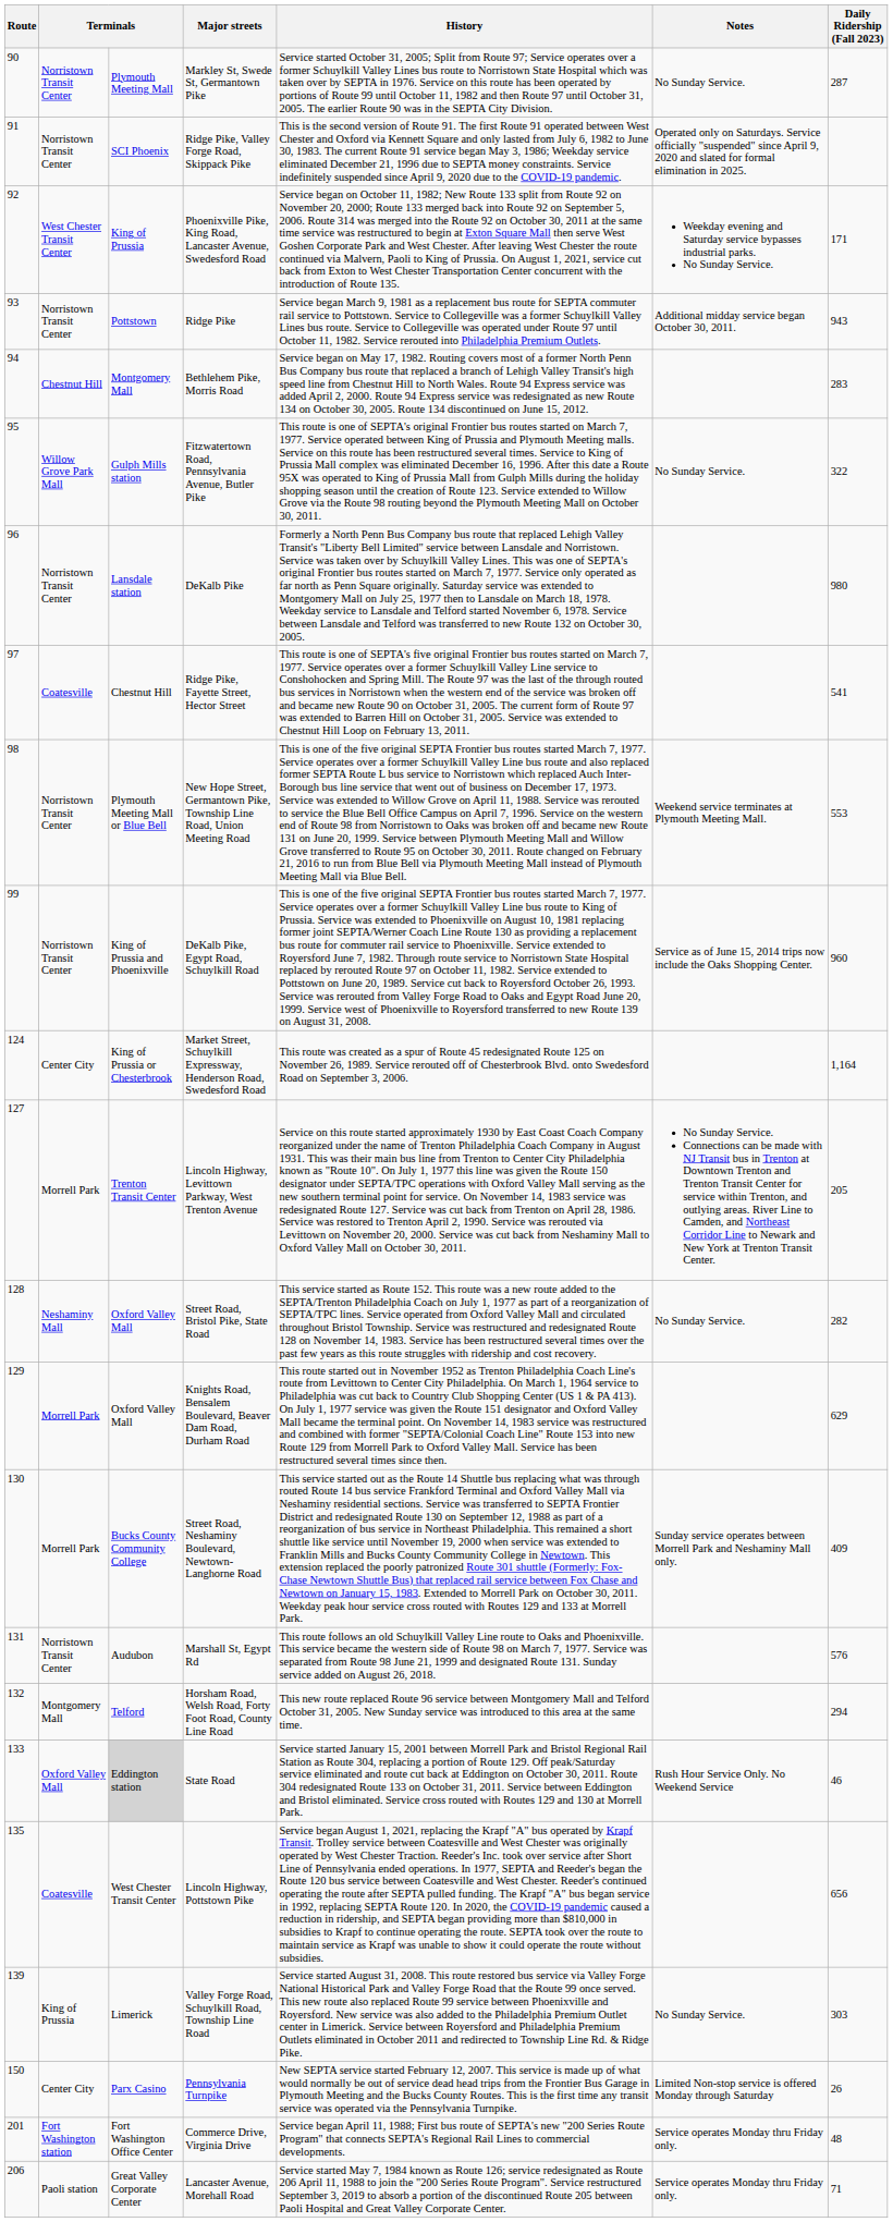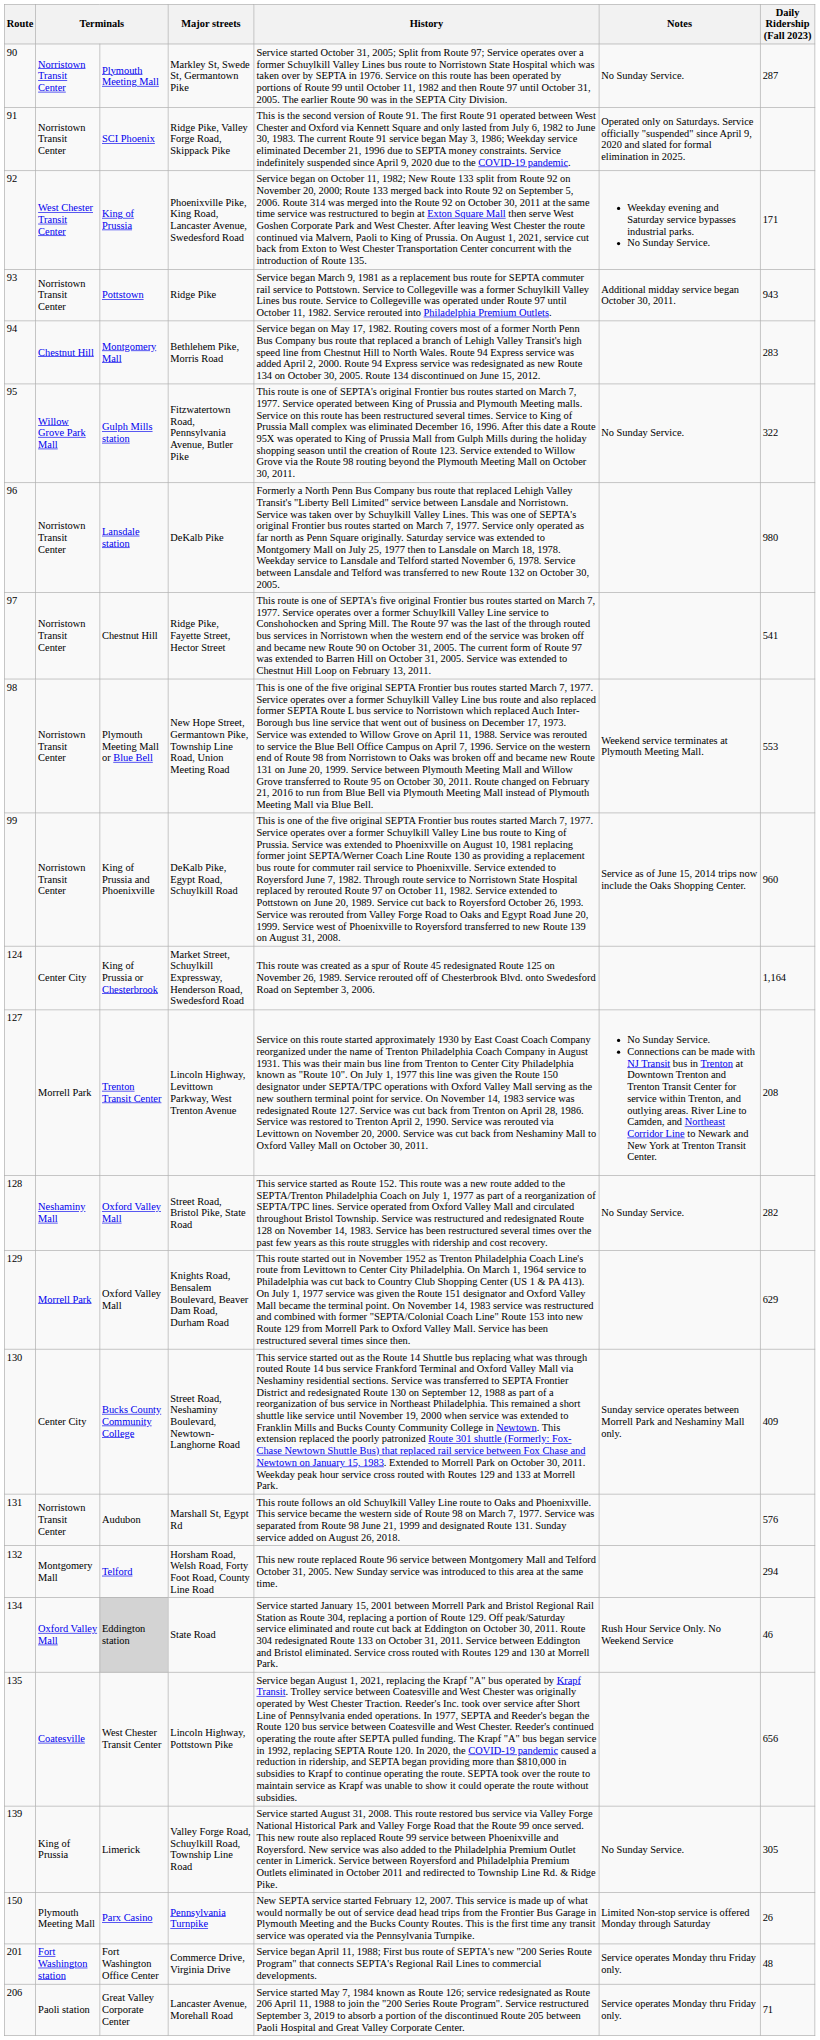Ridge Pike, Fayette Street, Hector Street | column 2: Coatesville -> Norristown Transit Center
Lincoln Highway, Levittown Parkway, West Trenton Avenue | Daily Ridership (Fall 2023): 205 -> 208
Street Road, Neshaminy Boulevard, Newtown-Langhorne Road | column 2: Morrell Park -> Center City
State Road | Route: 133 -> 134
Valley Forge Road, Schuylkill Road, Township Line Road | Daily Ridership (Fall 2023): 303 -> 305
Pennsylvania Turnpike | column 2: Center City -> Plymouth Meeting Mall
